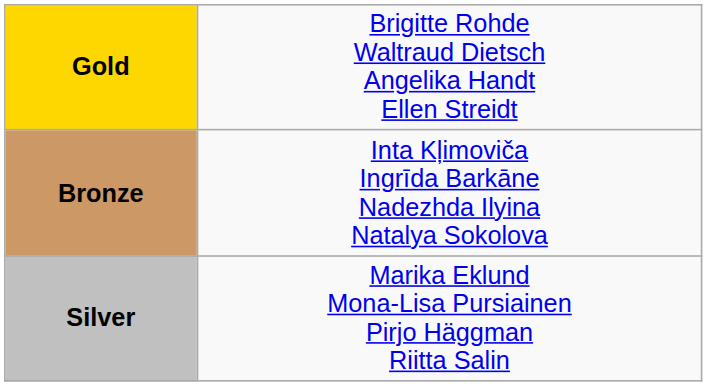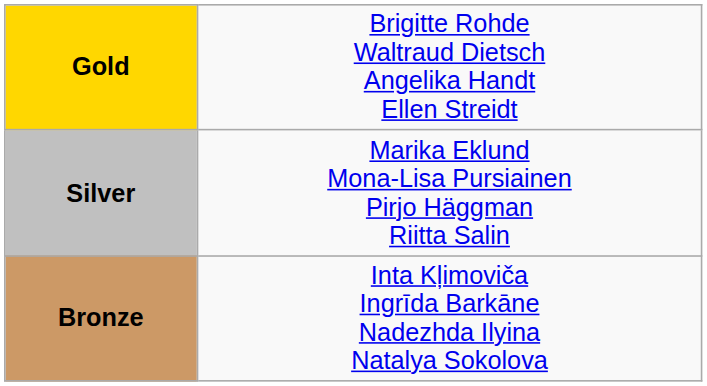rows swapped: Silver <-> Bronze
